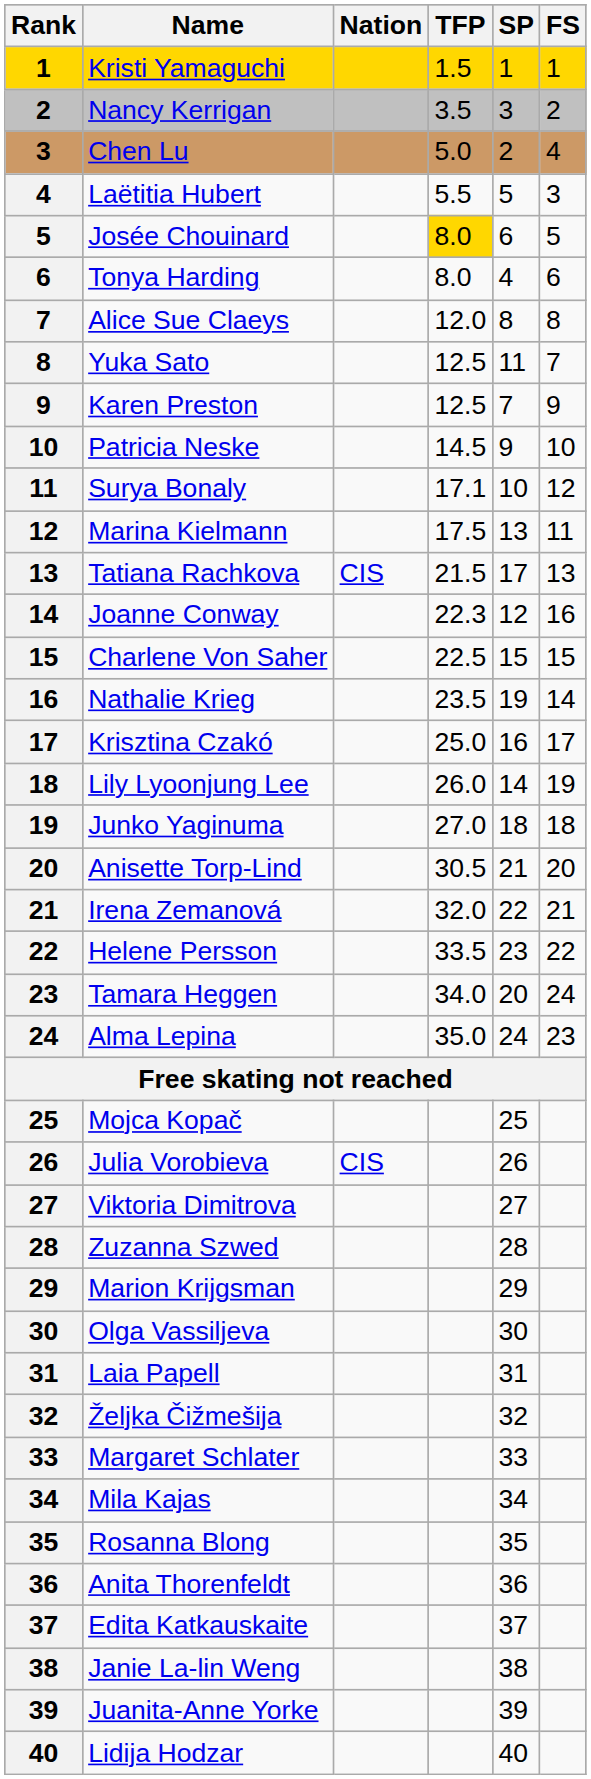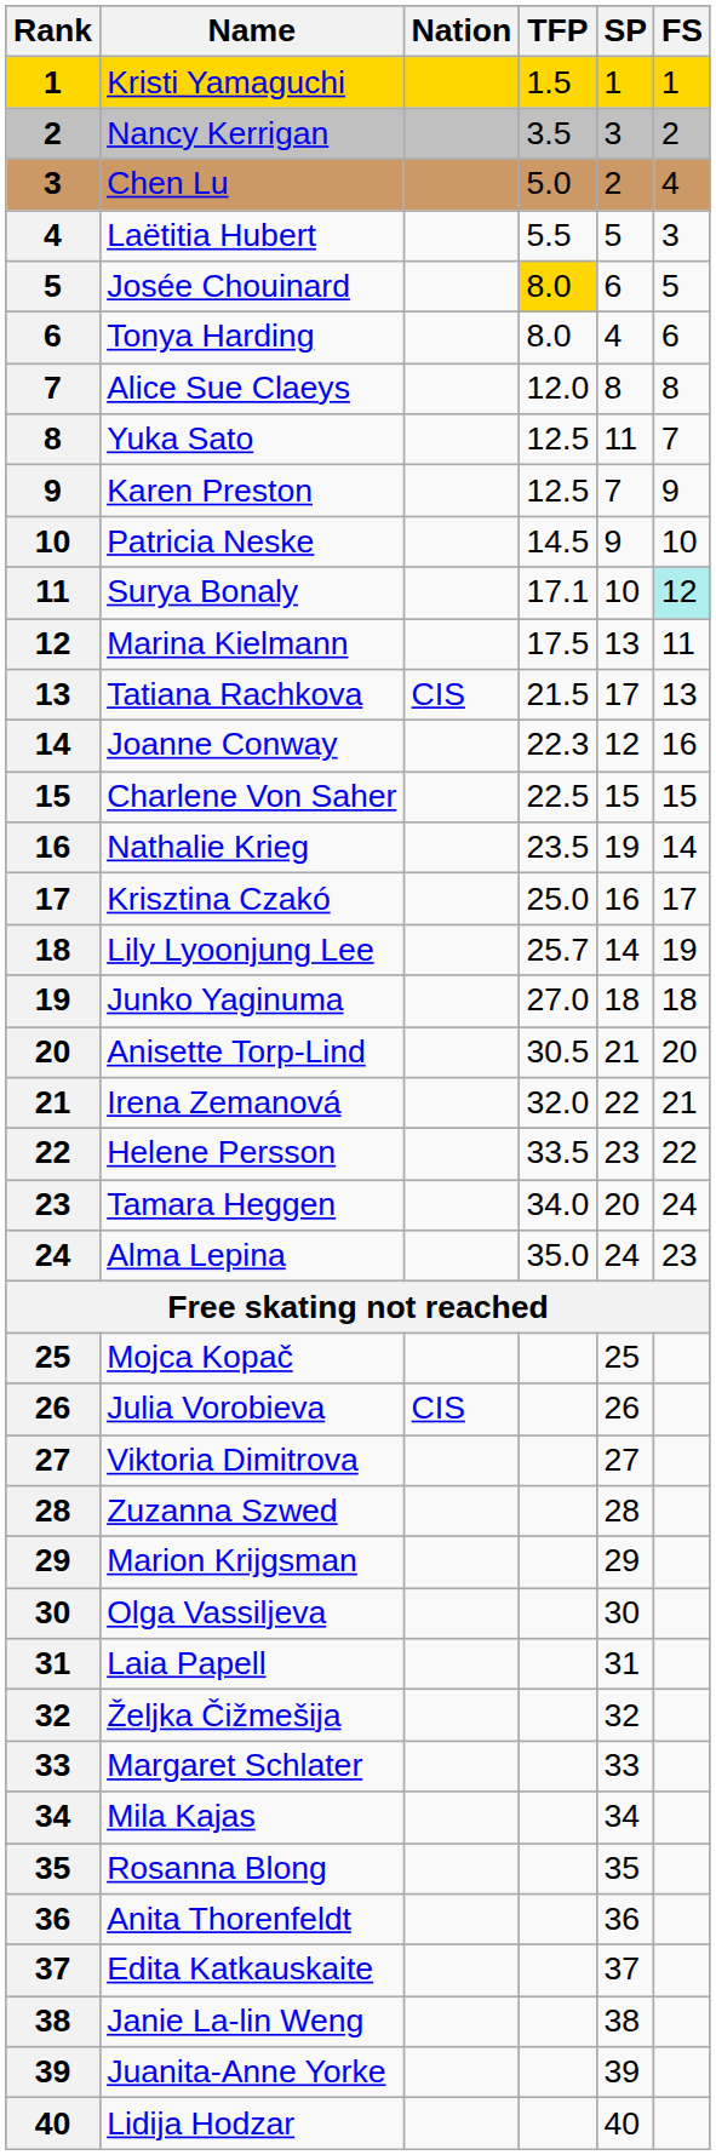Surya Bonaly | FS: no background -> paleturquoise background
Lily Lyoonjung Lee | TFP: 26.0 -> 25.7
